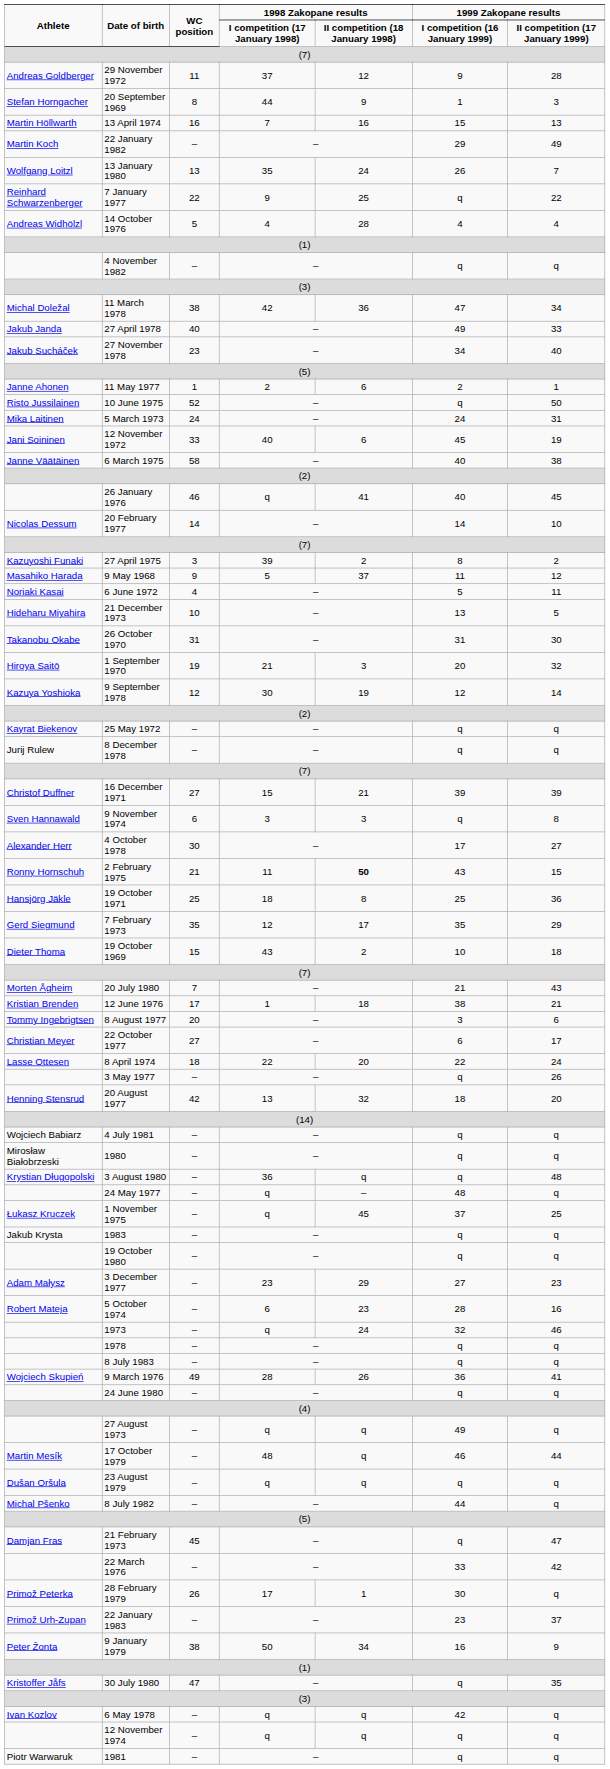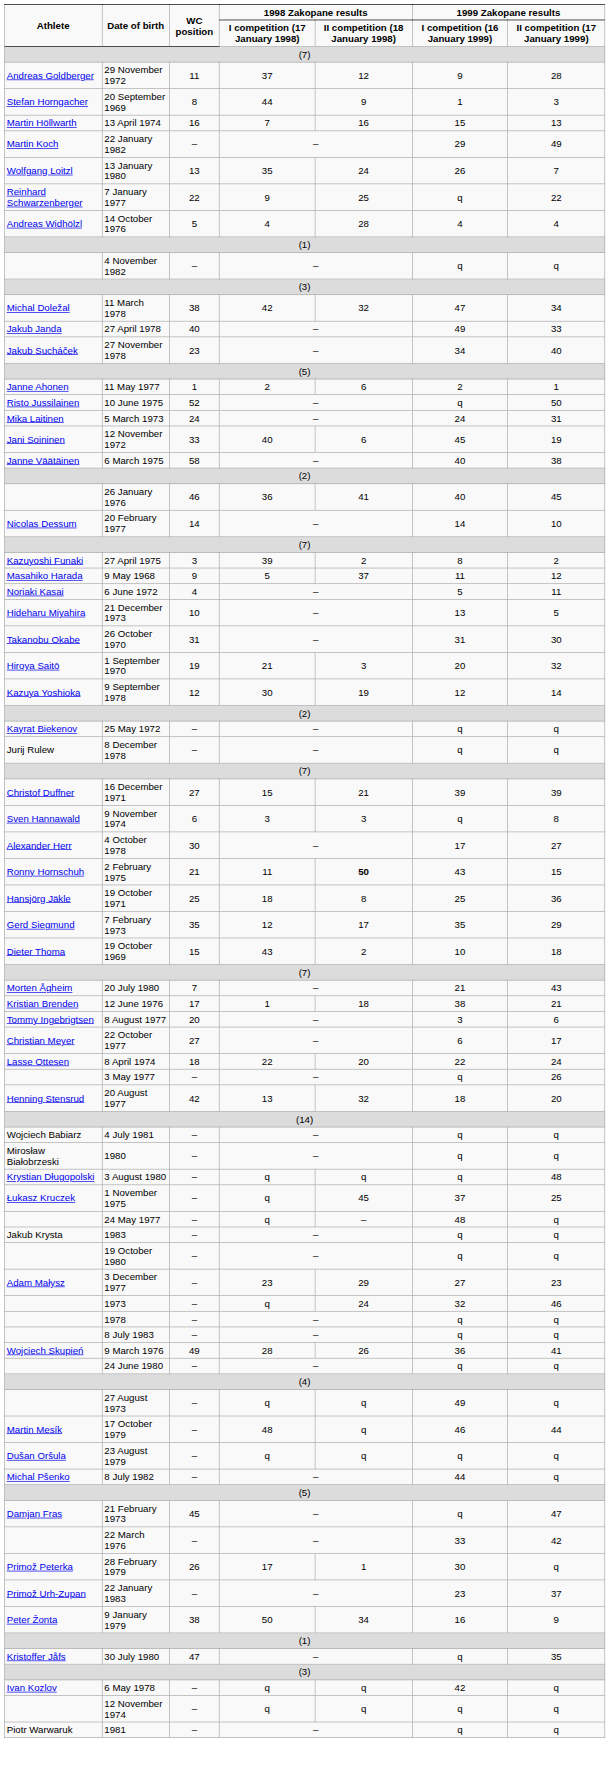11 March 1978 | 1998 Zakopane results / II competition (18 January 1998): 36 -> 32
26 January 1976 | 1998 Zakopane results / I competition (17 January 1998): q -> 36
3 August 1980 | 1998 Zakopane results / I competition (17 January 1998): 36 -> q
rows swapped: 24 May 1977 <-> 1 November 1975
- row: Robert Mateja | 5 October 1974 | – | 6 | 23 | 28 | 16
